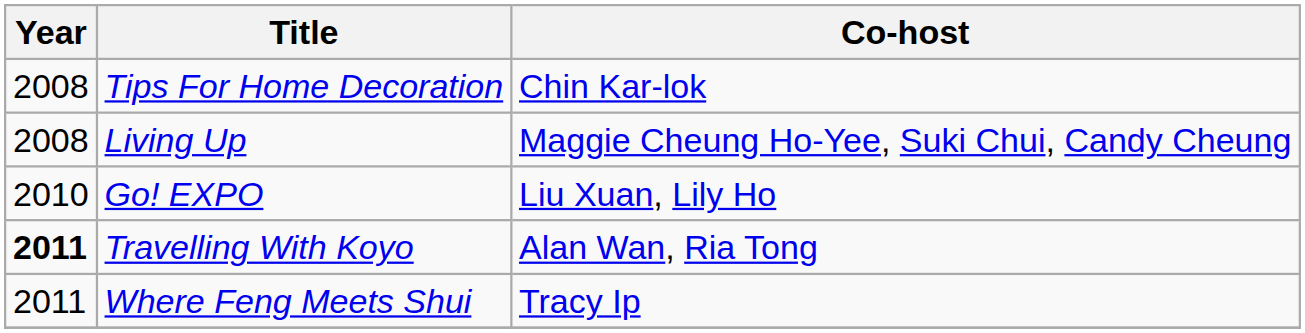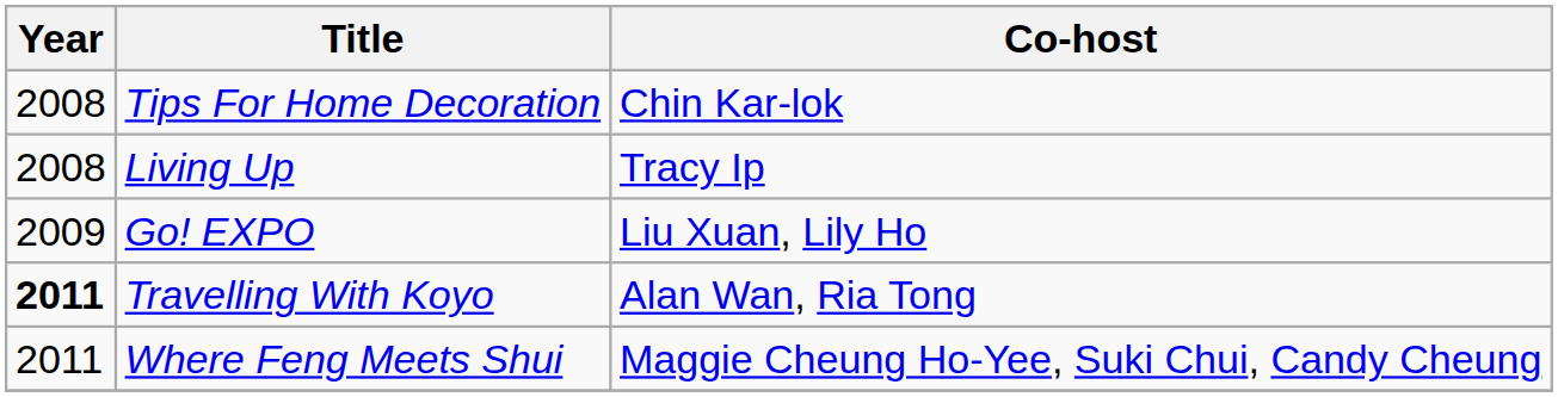Living Up | Co-host: Maggie Cheung Ho-Yee, Suki Chui, Candy Cheung -> Tracy Ip
Go! EXPO | Year: 2010 -> 2009
Where Feng Meets Shui | Co-host: Tracy Ip -> Maggie Cheung Ho-Yee, Suki Chui, Candy Cheung
